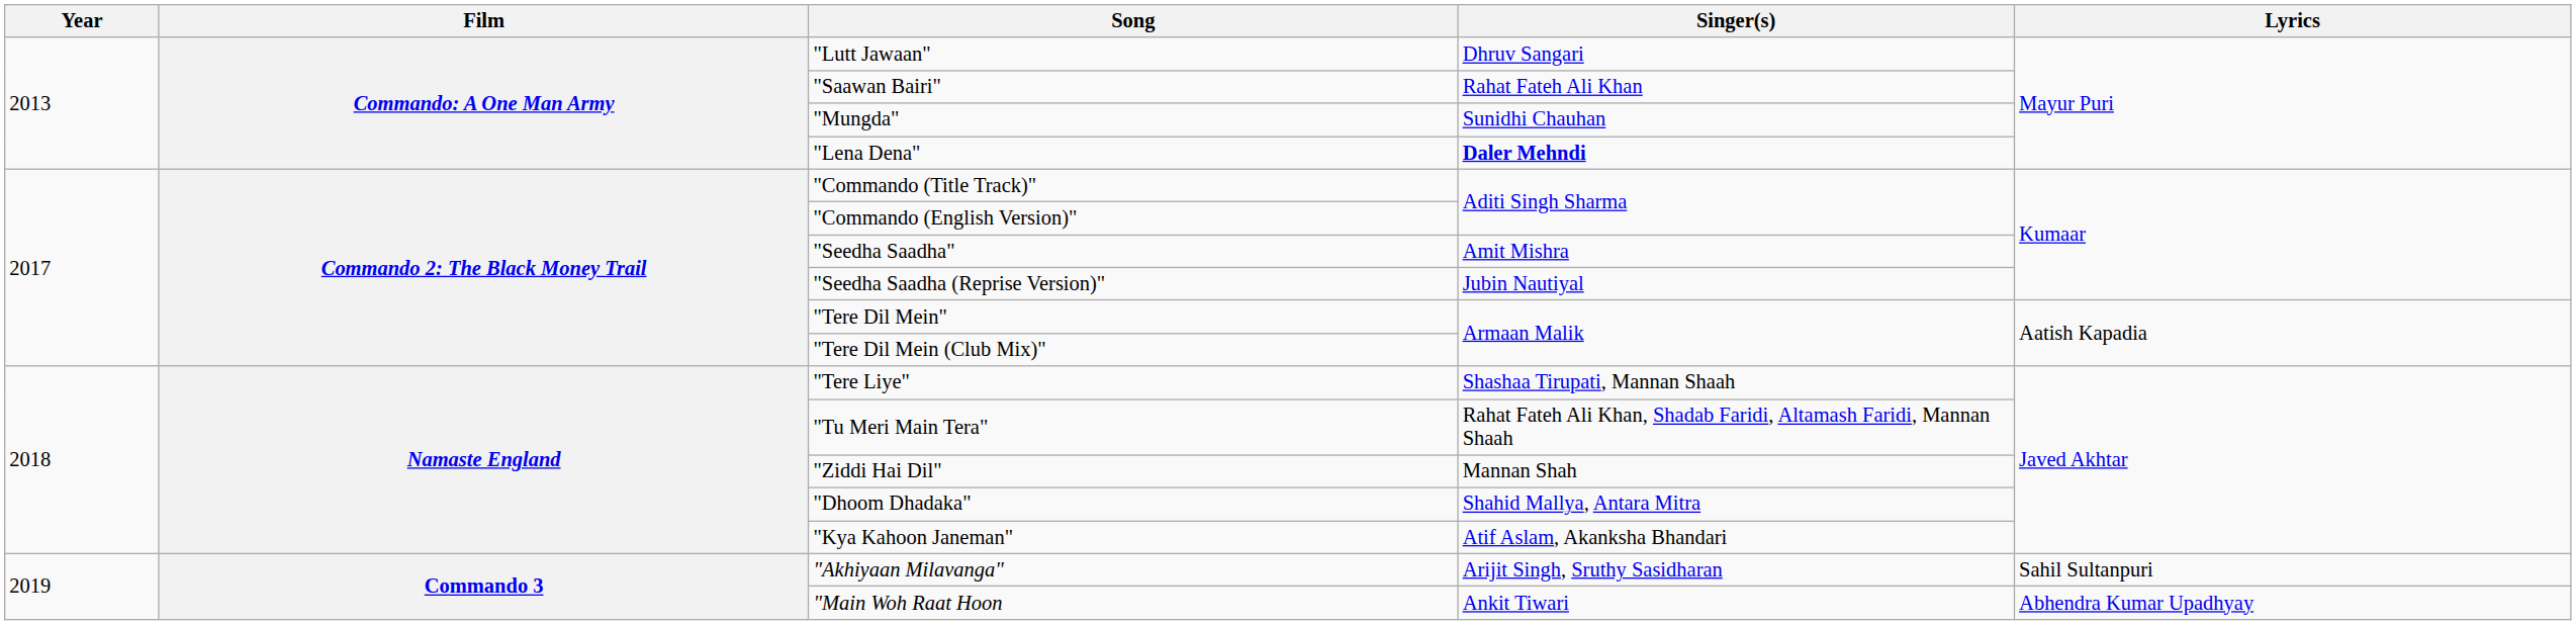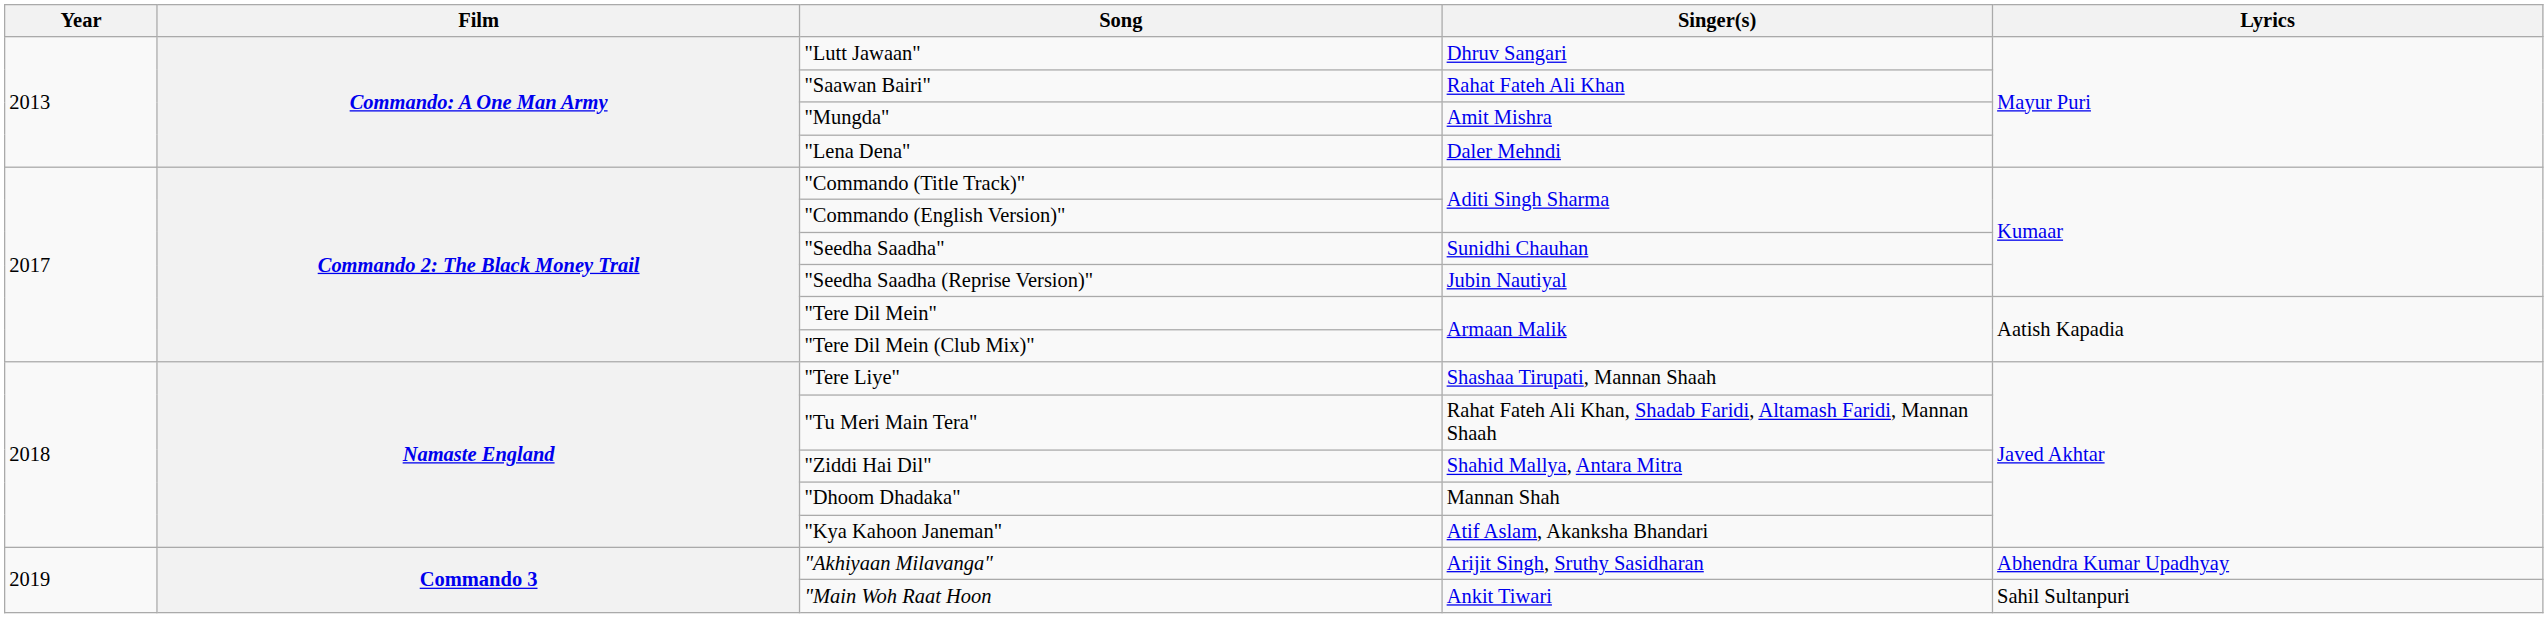"Mungda" | Singer(s): Sunidhi Chauhan -> Amit Mishra
"Lena Dena" | Singer(s): bold -> normal
"Seedha Saadha" | Singer(s): Amit Mishra -> Sunidhi Chauhan
"Ziddi Hai Dil" | Singer(s): Mannan Shah -> Shahid Mallya, Antara Mitra
"Dhoom Dhadaka" | Singer(s): Shahid Mallya, Antara Mitra -> Mannan Shah
"Akhiyaan Milavanga" | Lyrics: Sahil Sultanpuri -> Abhendra Kumar Upadhyay
"Main Woh Raat Hoon | Lyrics: Abhendra Kumar Upadhyay -> Sahil Sultanpuri
